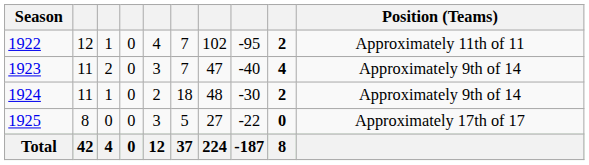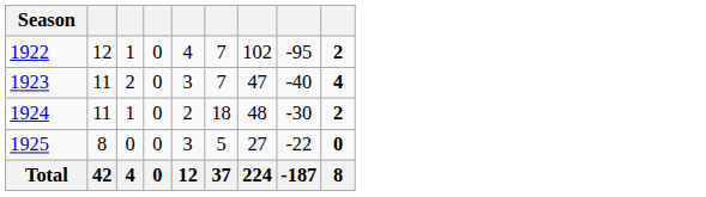- column: Position (Teams) | Approximately 11th of 11 | Approximately 9th of 14 | Approximately 9th of 14 | Approximately 17th of 17
